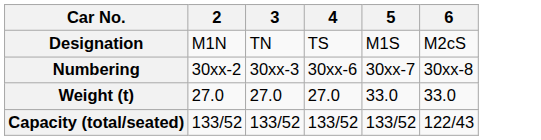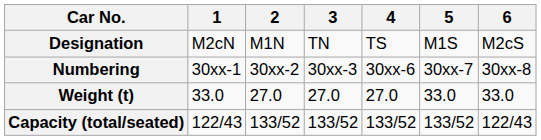+ column: 1 | M2cN | 30xx-1 | 33.0 | 122/43
